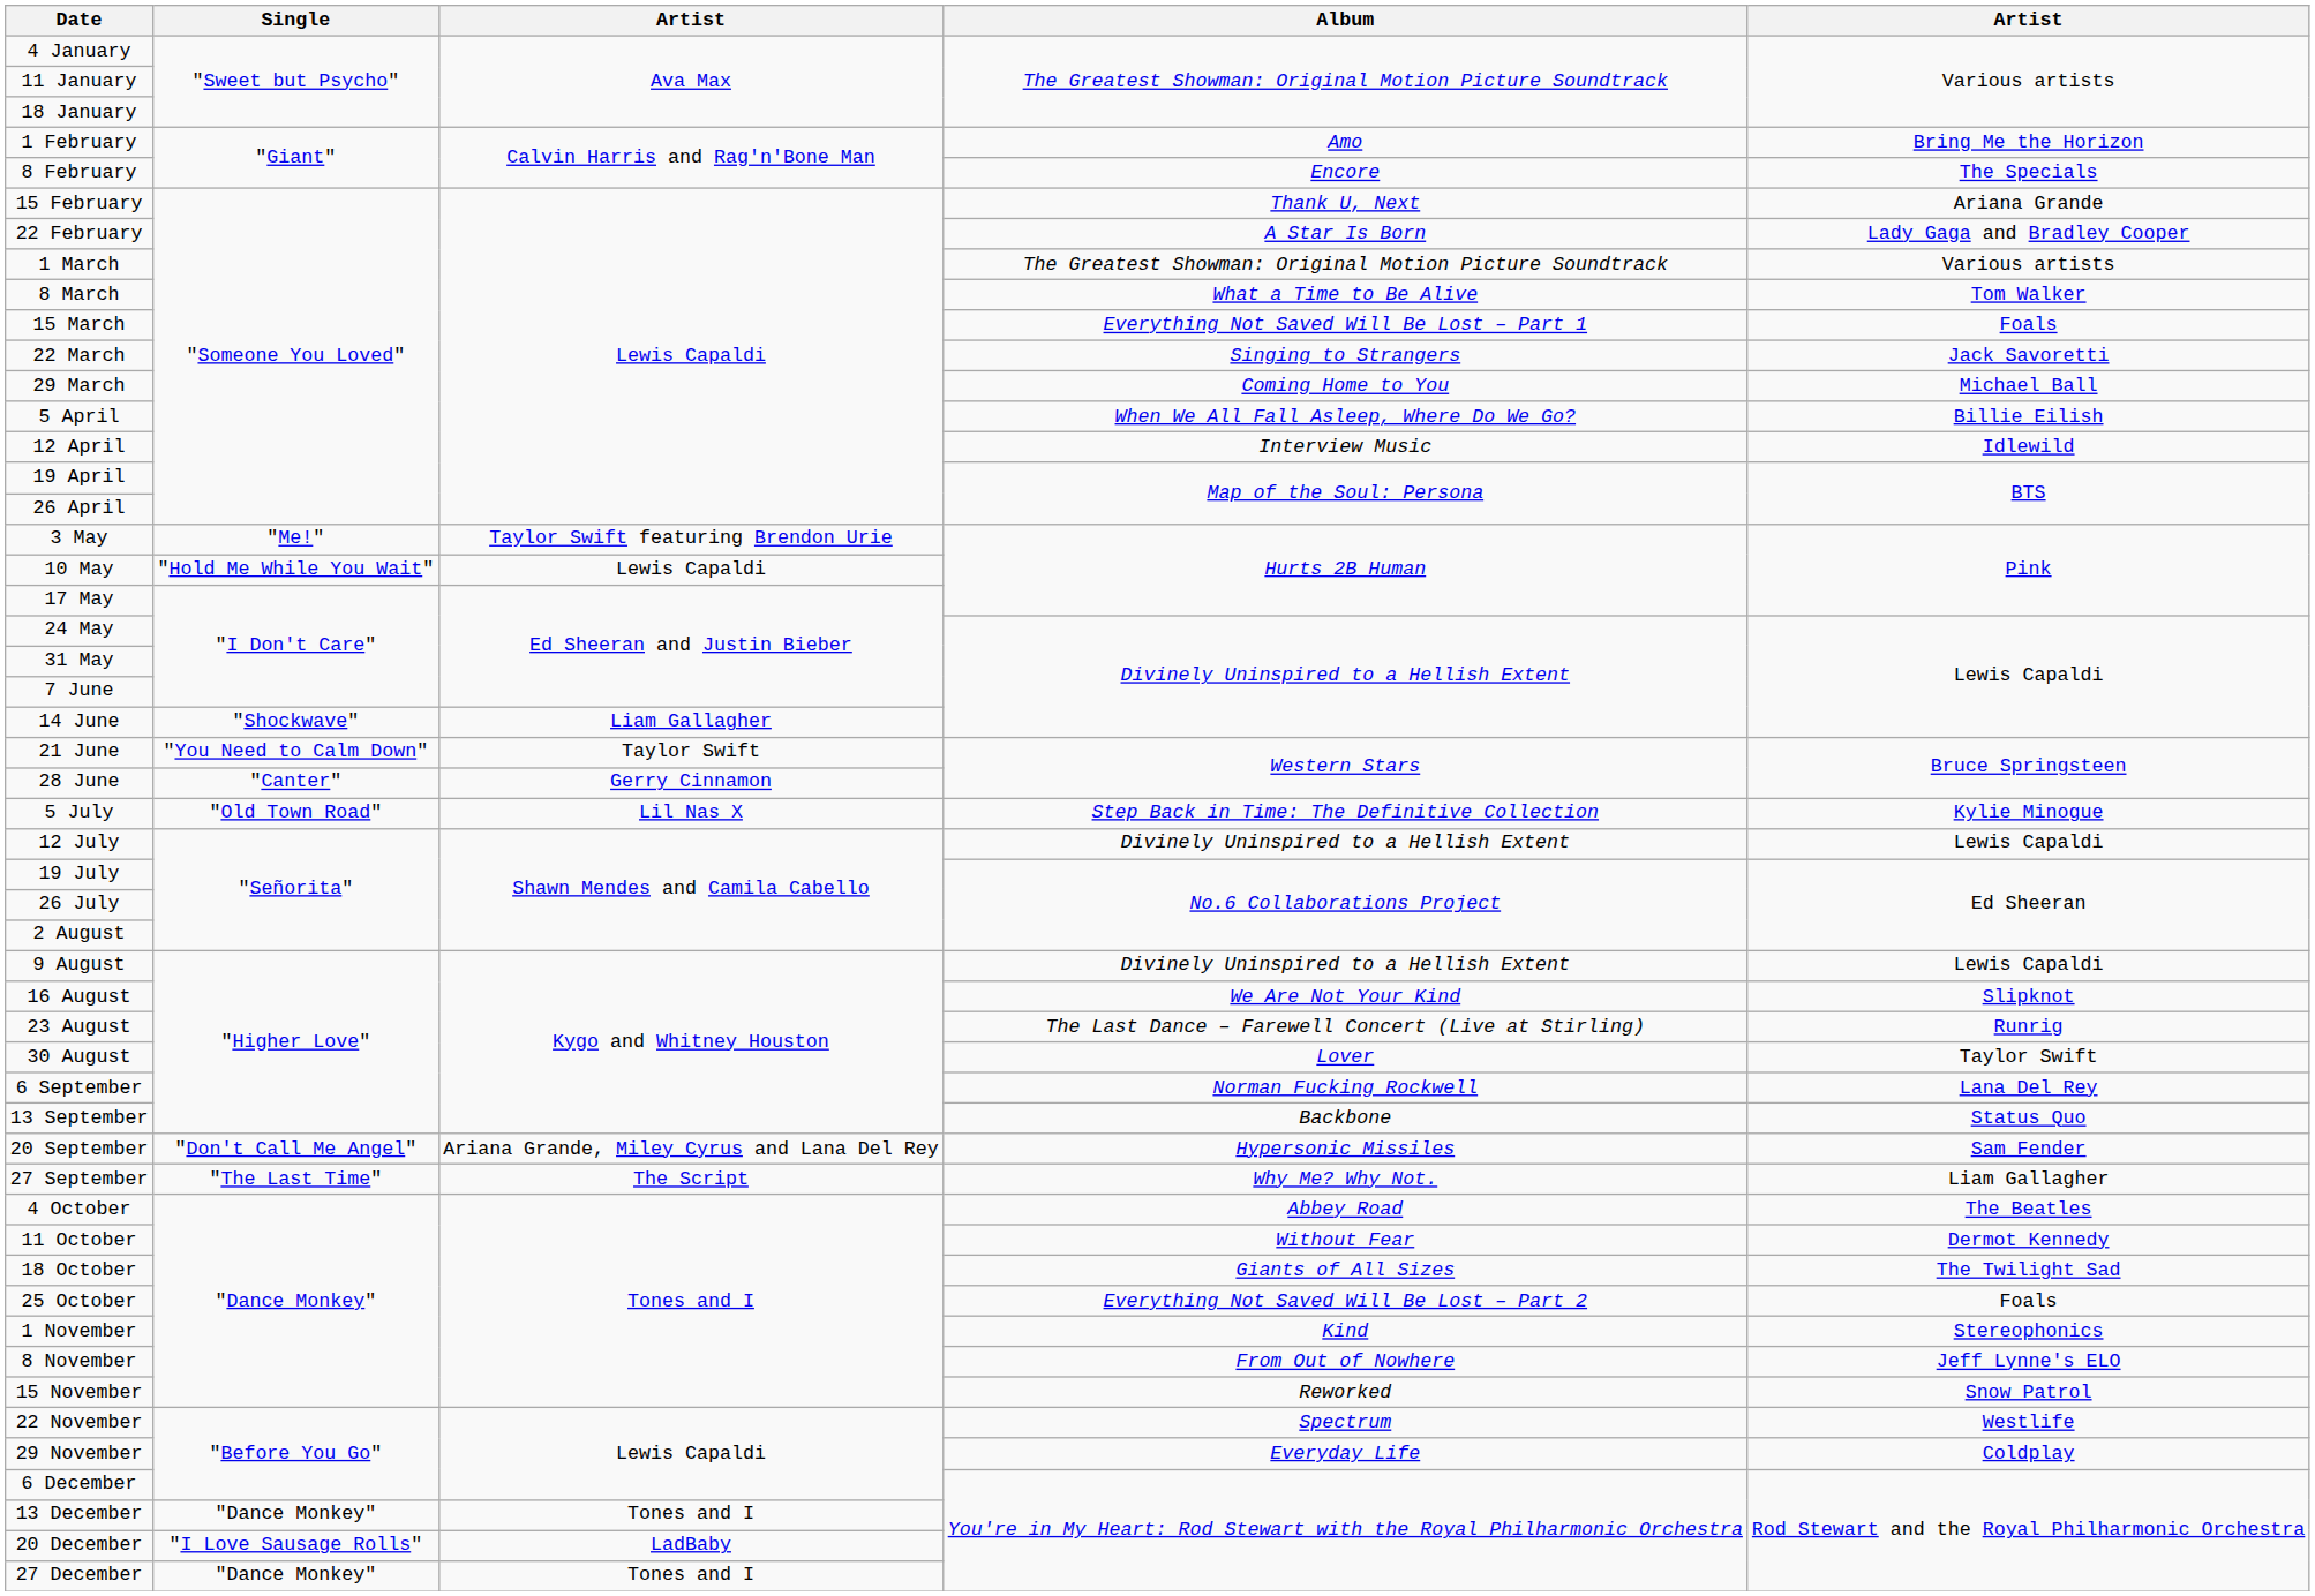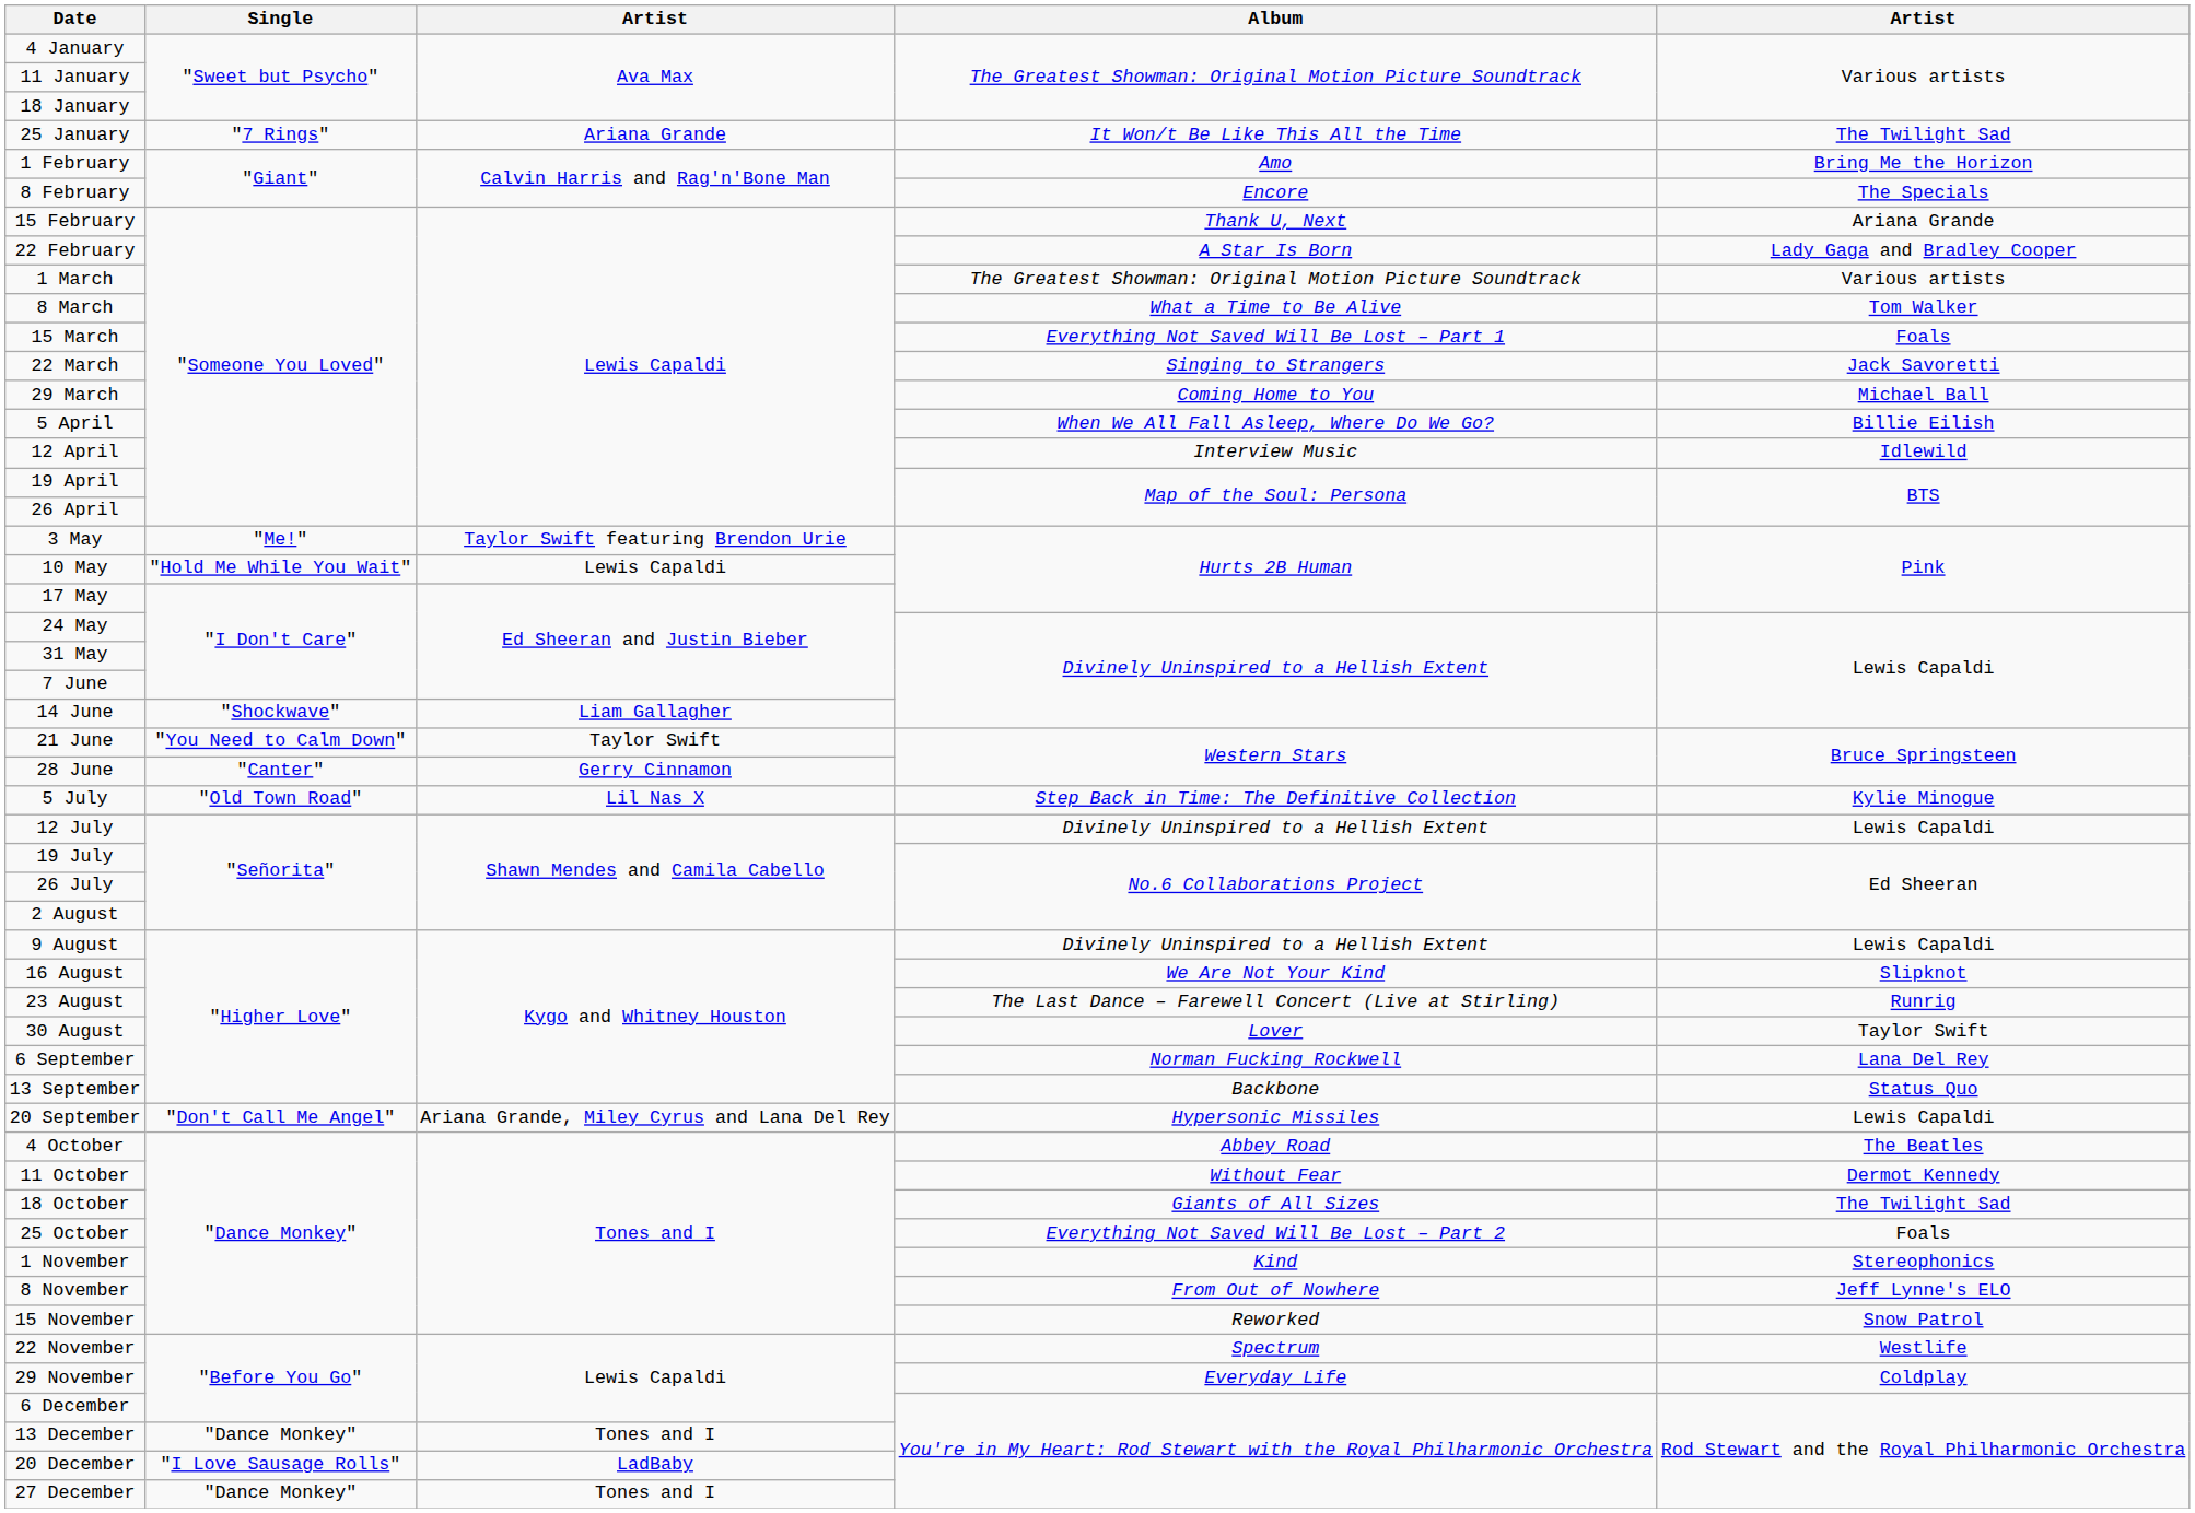+ row: 25 January | "7 Rings" | Ariana Grande | It Won/t Be Like This All the Time | The Twilight Sad
20 September | column 5: Sam Fender -> Lewis Capaldi
- row: 27 September | "The Last Time" | The Script | Why Me? Why Not. | Liam Gallagher
